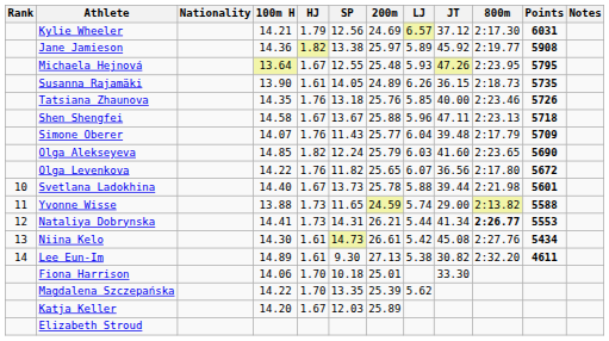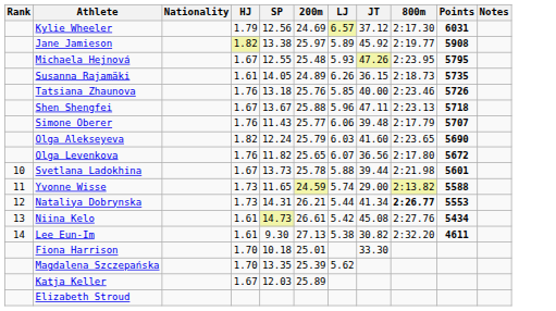- column: 100m H | 14.21 | 14.36 | 13.64 | 13.90 | 14.35 | 14.58 | 14.07 | 14.85 | 14.22 | 14.40 | 13.88 | 14.41 | 14.30 | 14.89 | 14.06 | 14.22 | 14.20
Simone Oberer | LJ: 6.04 -> 6.06
Simone Oberer | Points: 5709 -> 5707
